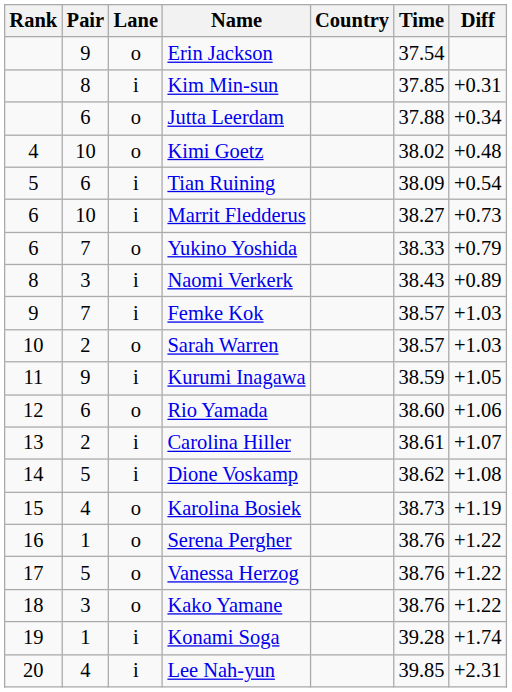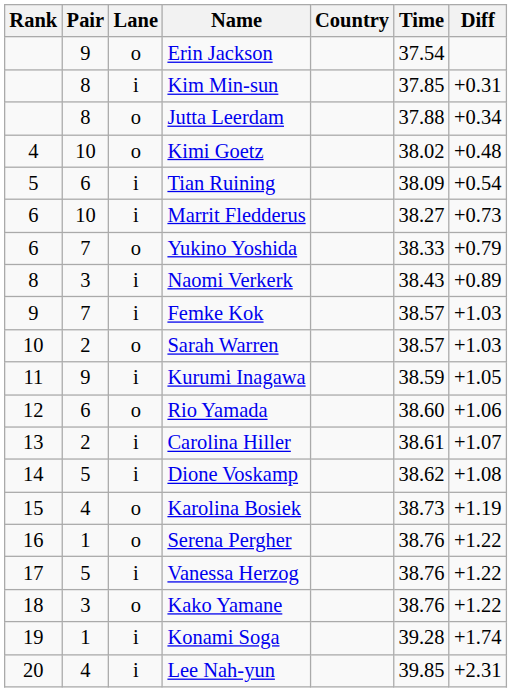Jutta Leerdam | Pair: 6 -> 8
Vanessa Herzog | Lane: o -> i
